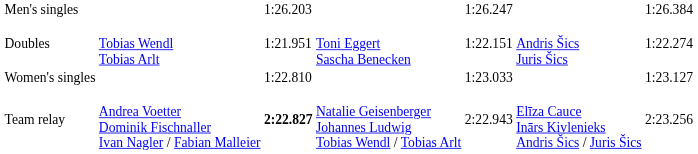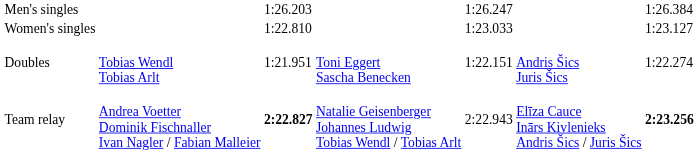rows swapped: Women's singles <-> Doubles
Team relay | column 7: normal -> bold
